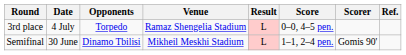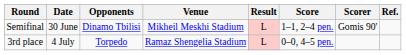rows swapped: Semifinal <-> 3rd place
